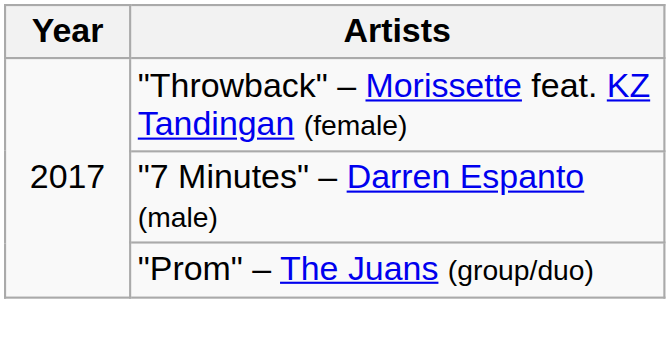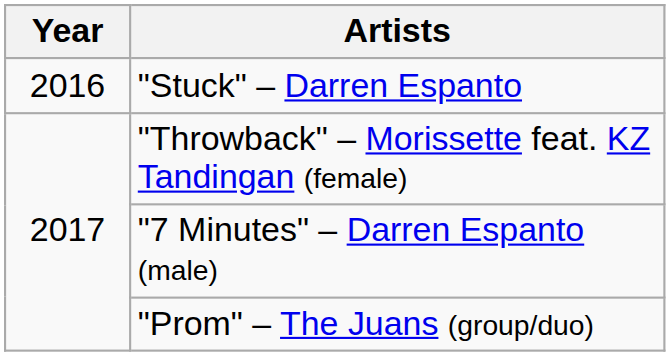+ row: 2016 | "Stuck" – Darren Espanto
